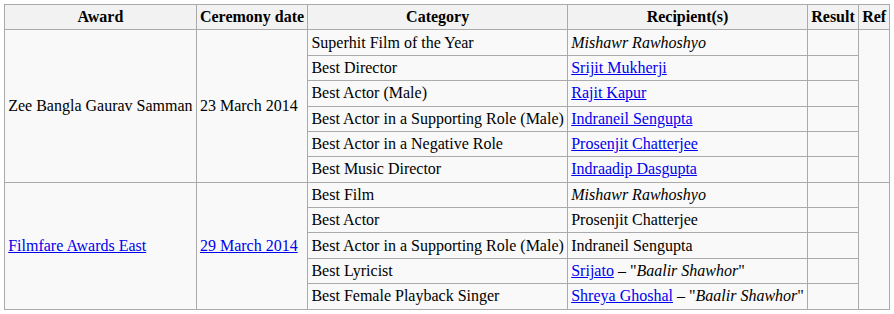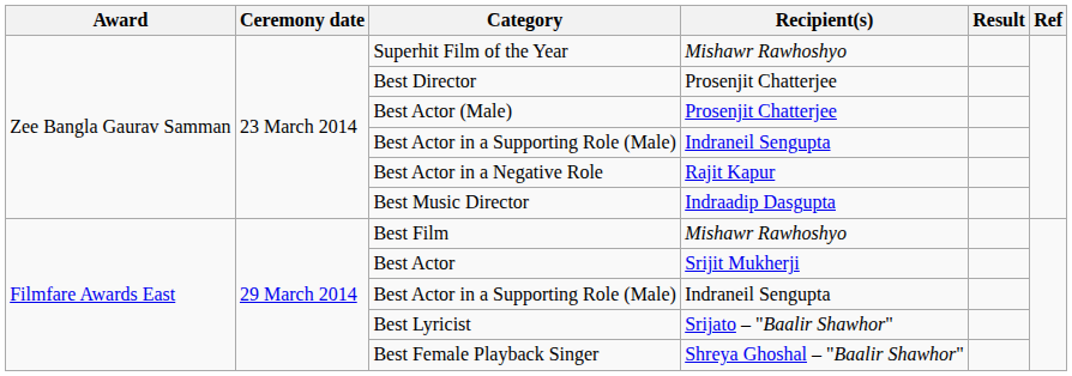Best Director | Recipient(s): Srijit Mukherji -> Prosenjit Chatterjee
Best Actor (Male) | Recipient(s): Rajit Kapur -> Prosenjit Chatterjee
Best Actor in a Negative Role | Recipient(s): Prosenjit Chatterjee -> Rajit Kapur
Best Actor | Recipient(s): Prosenjit Chatterjee -> Srijit Mukherji
